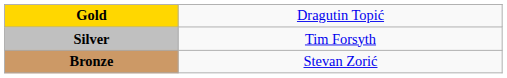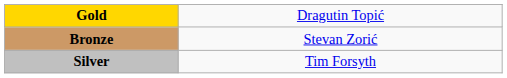rows swapped: Silver <-> Bronze
